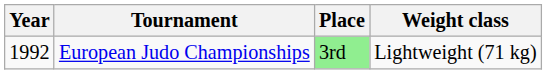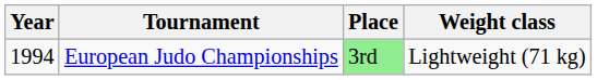European Judo Championships | Year: 1992 -> 1994
